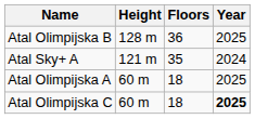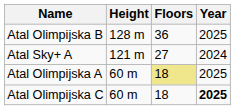Atal Sky+ A | Floors: 35 -> 27
Atal Olimpijska A | Floors: no background -> khaki background
